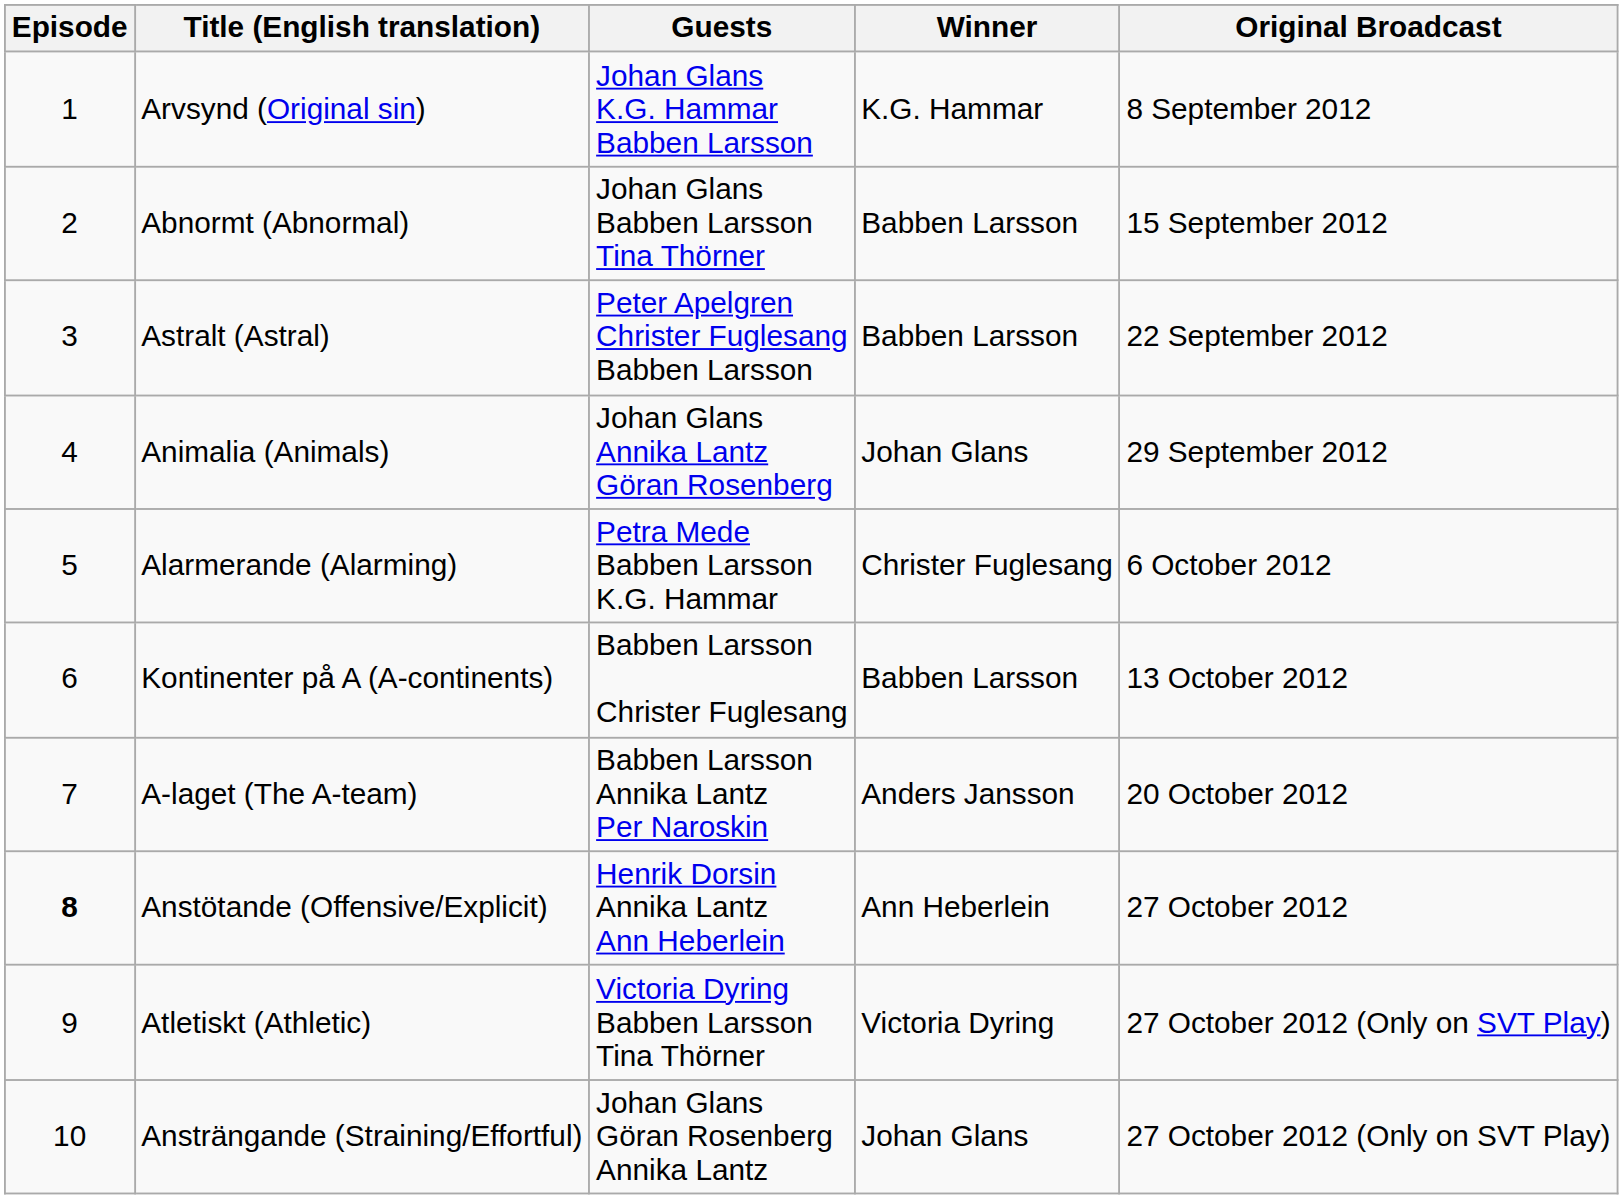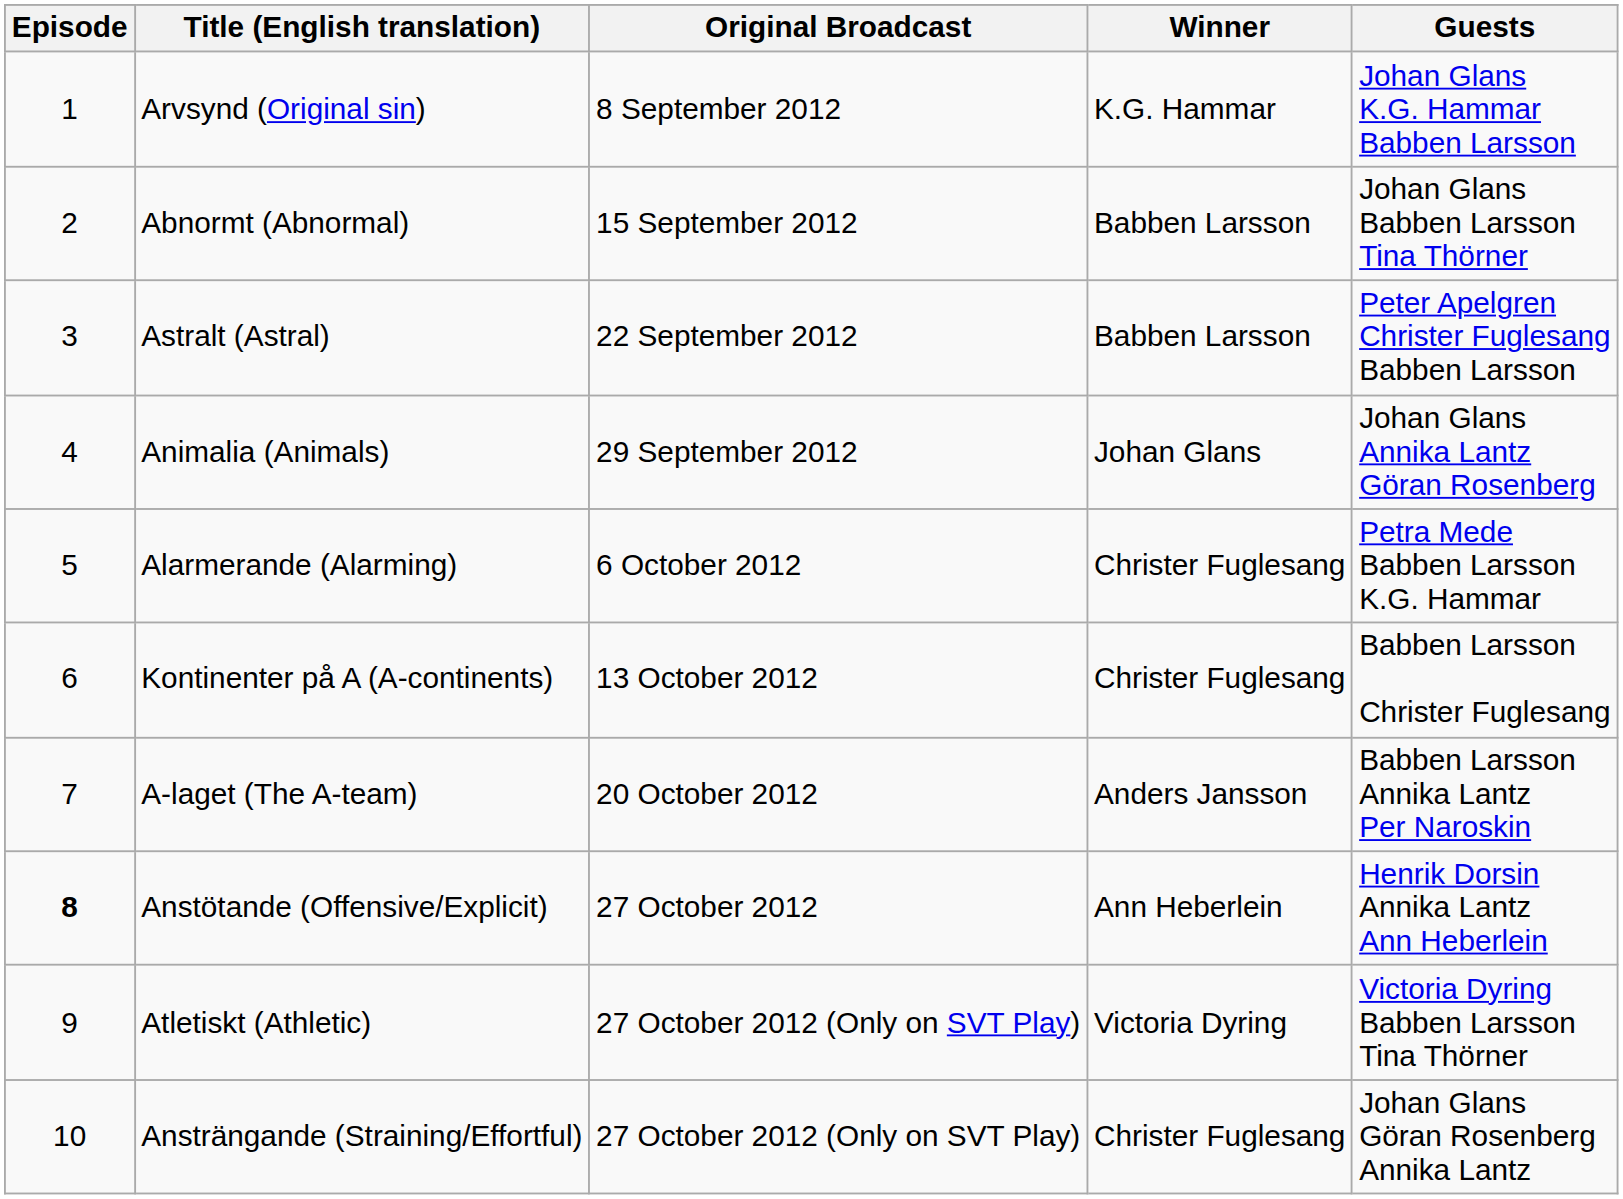columns swapped: Guests <-> Original Broadcast
Kontinenter på A (A-continents) | Winner: Babben Larsson -> Christer Fuglesang
Ansträngande (Straining/Effortful) | Winner: Johan Glans -> Christer Fuglesang
